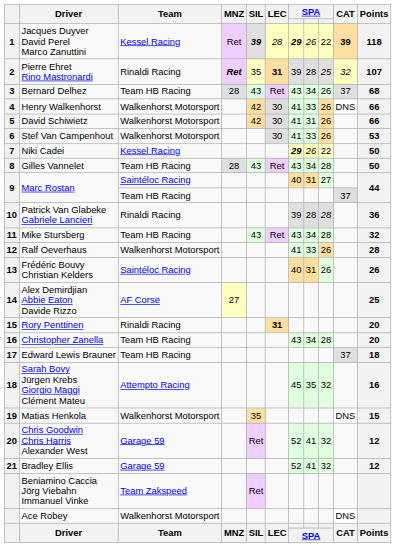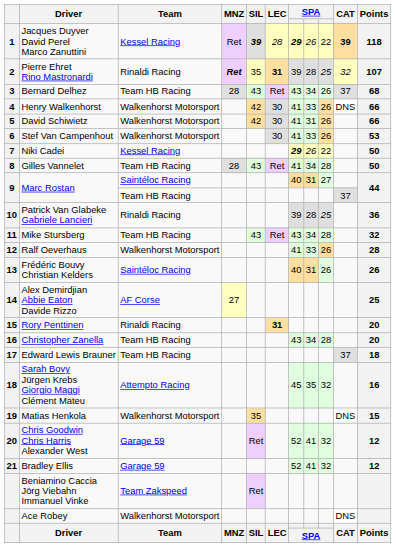Gilles Vannelet | column 7: 43 -> 41
Patrick Van Glabeke Gabriele Lancieri | column 9: 28 -> 25
